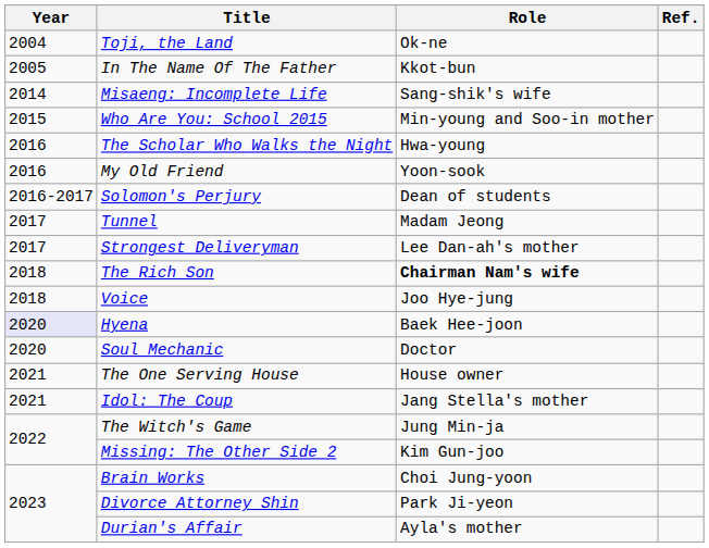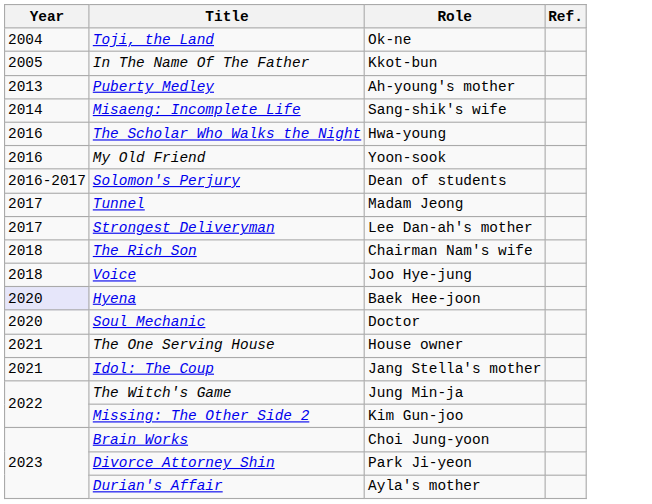+ row: 2013 | Puberty Medley | Ah-young's mother
- row: 2015 | Who Are You: School 2015 | Min-young and Soo-in mother
The Rich Son | Role: bold -> normal
